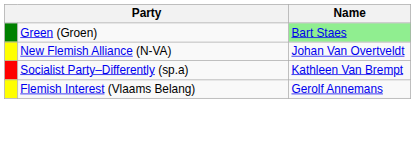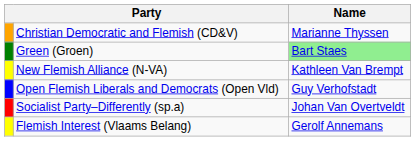+ row: Christian Democratic and Flemish (CD&V) | Marianne Thyssen
New Flemish Alliance (N-VA) | Name: Johan Van Overtveldt -> Kathleen Van Brempt
+ row: Open Flemish Liberals and Democrats (Open Vld) | Guy Verhofstadt
Socialist Party–Differently (sp.a) | Name: Kathleen Van Brempt -> Johan Van Overtveldt
